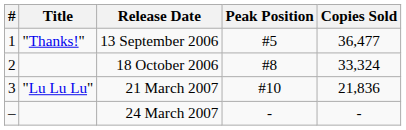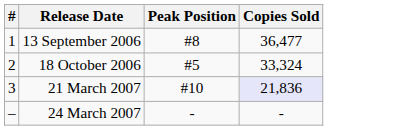- column: Title | "Thanks!" | "Lu Lu Lu"
13 September 2006 | Peak Position: #5 -> #8
18 October 2006 | Peak Position: #8 -> #5
21 March 2007 | Copies Sold: no background -> lavender background
